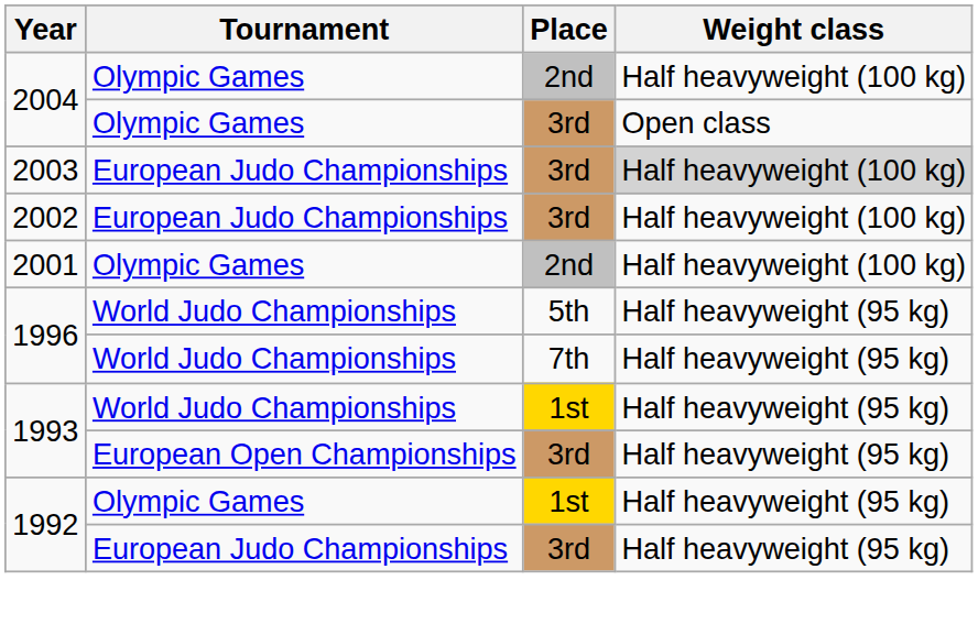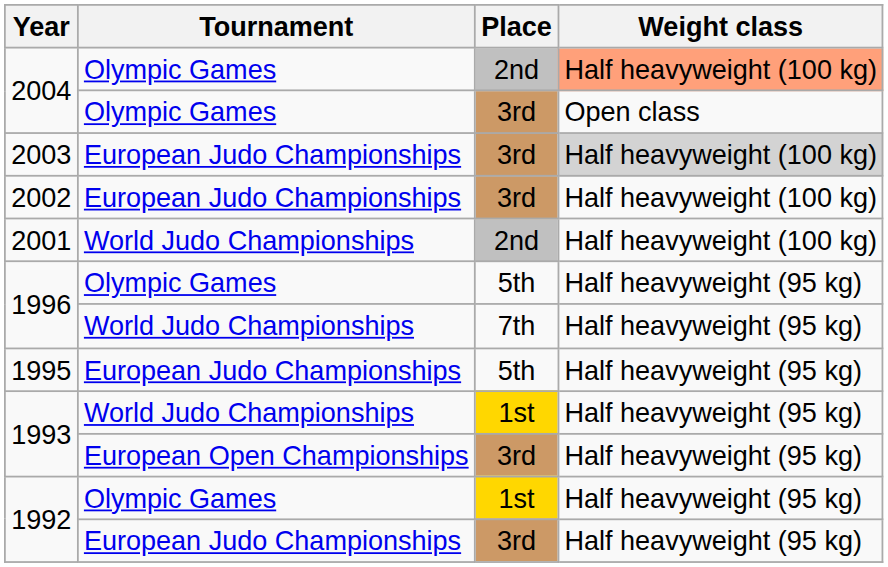2004 / 2nd | Weight class: no background -> lightsalmon background
2001 | Tournament: Olympic Games -> World Judo Championships
1996 / 5th | Tournament: World Judo Championships -> Olympic Games
+ row: 1995 | European Judo Championships | 5th | Half heavyweight (95 kg)
